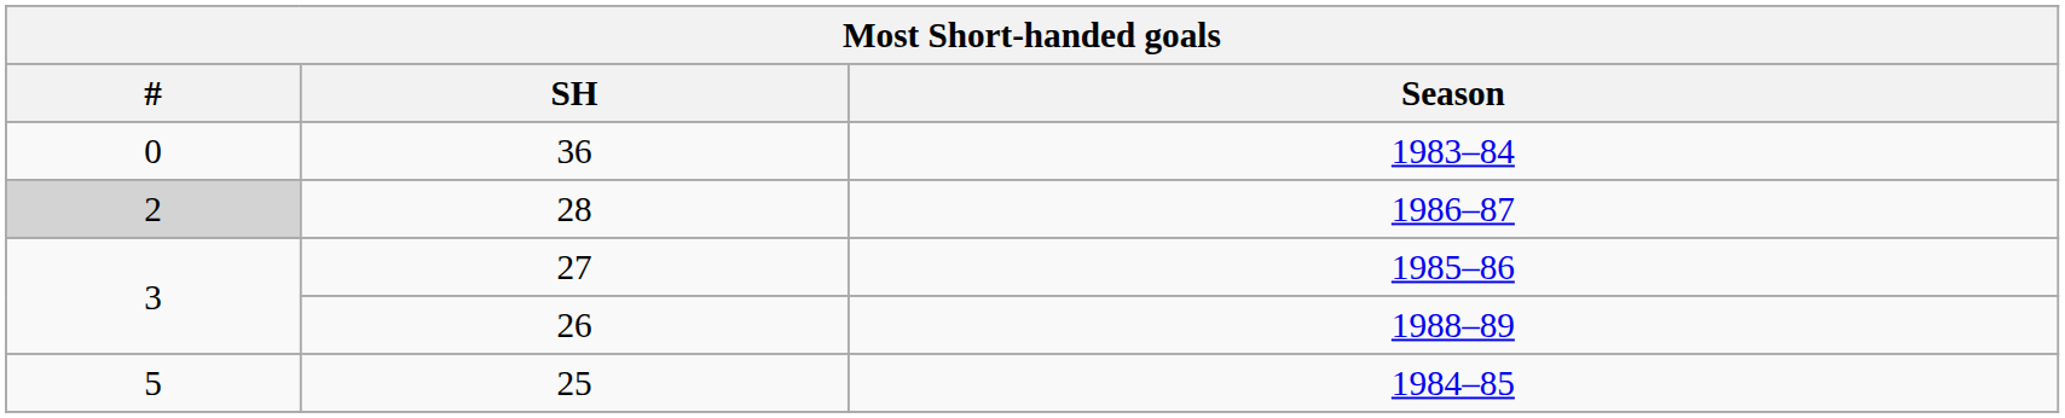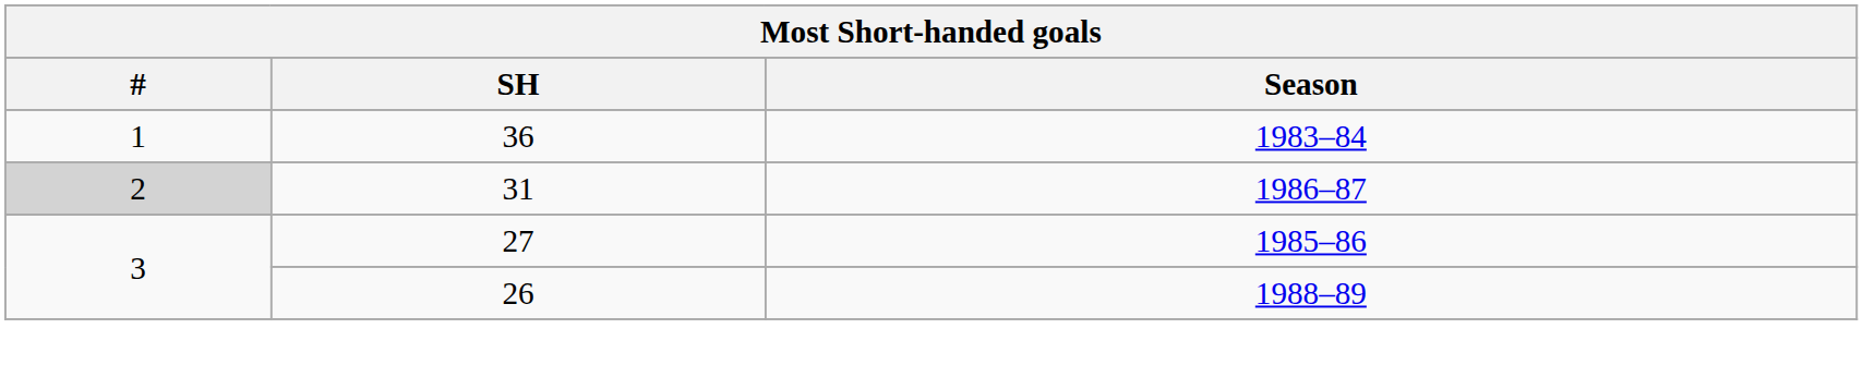1983–84 | #: 0 -> 1
1986–87 | SH: 28 -> 31
- row: 5 | 25 | 1984–85
